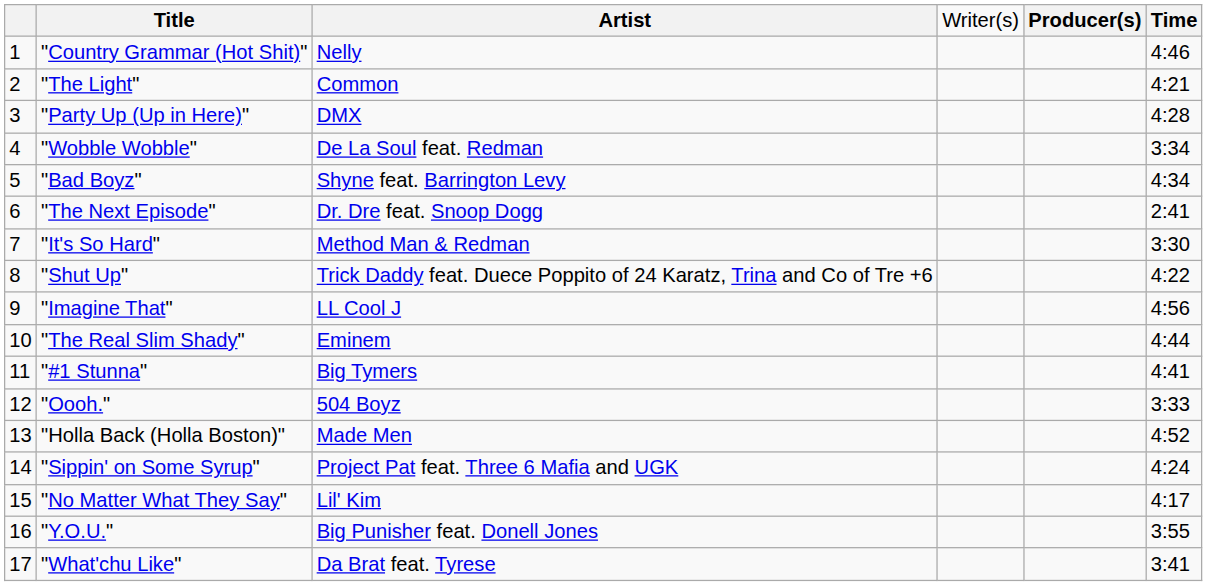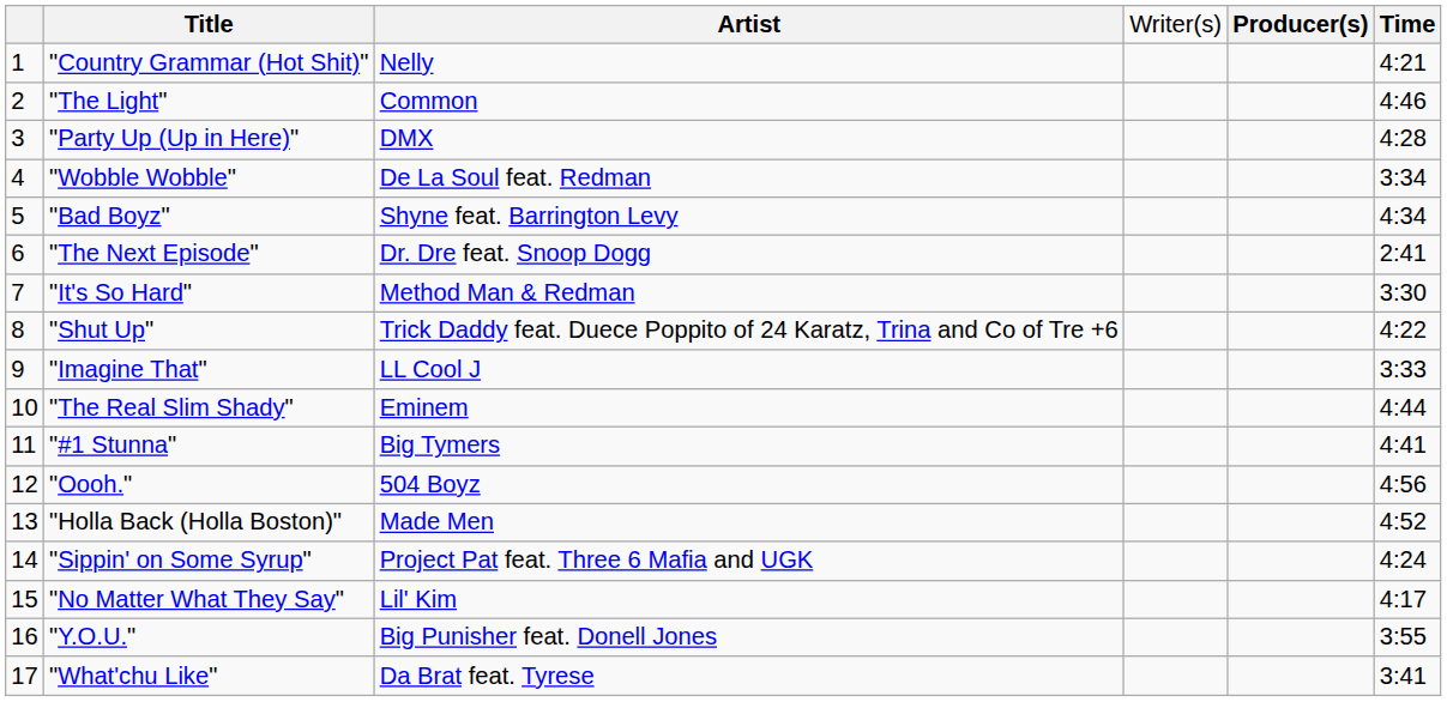"Country Grammar (Hot Shit)" | column 6: 4:46 -> 4:21
"The Light" | column 6: 4:21 -> 4:46
"Imagine That" | column 6: 4:56 -> 3:33
"Oooh." | column 6: 3:33 -> 4:56
